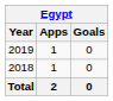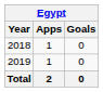rows swapped: 2018 <-> 2019
